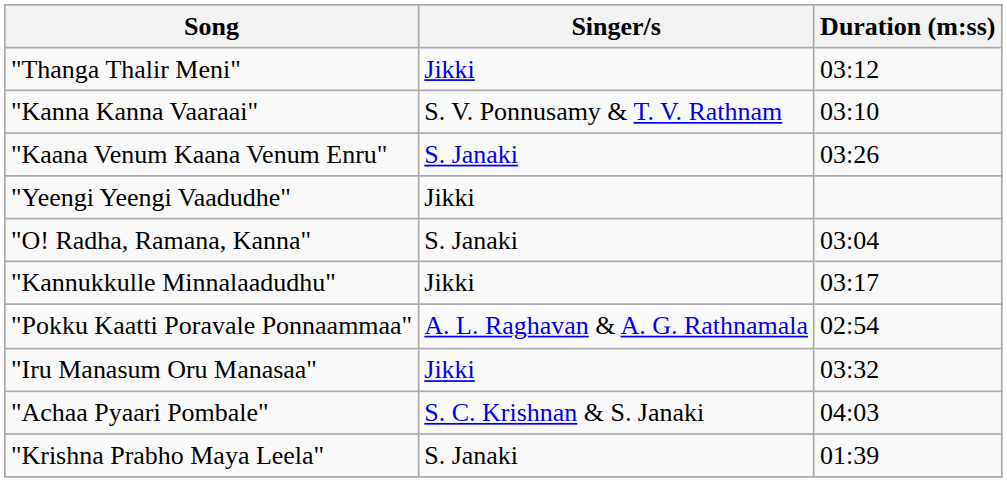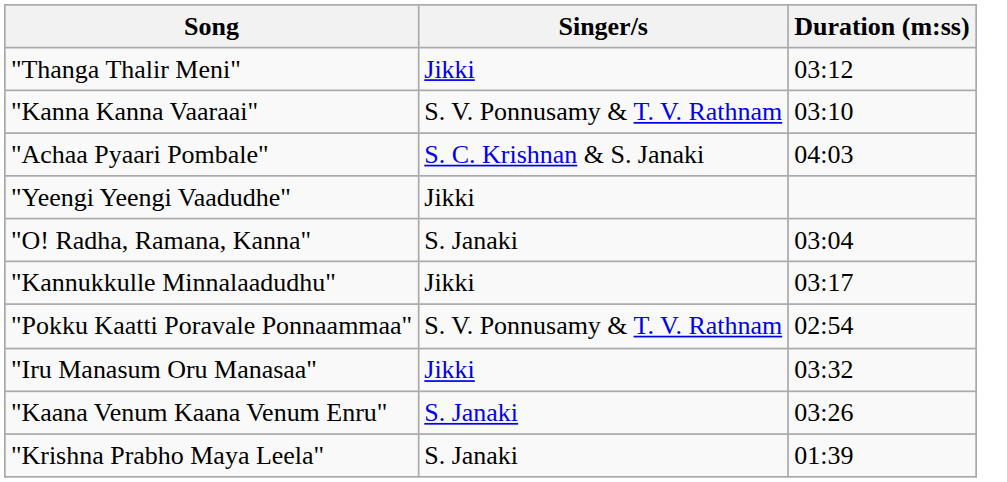rows swapped: "Kaana Venum Kaana Venum Enru" <-> "Achaa Pyaari Pombale"
"Pokku Kaatti Poravale Ponnaammaa" | Singer/s: A. L. Raghavan & A. G. Rathnamala -> S. V. Ponnusamy & T. V. Rathnam
